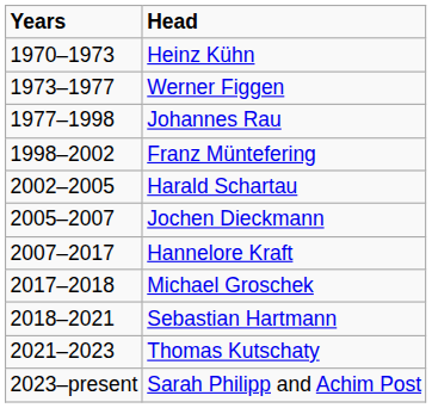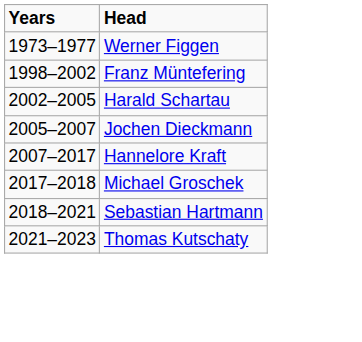- row: 1970–1973 | Heinz Kühn
- row: 1977–1998 | Johannes Rau
- row: 2023–present | Sarah Philipp and Achim Post
